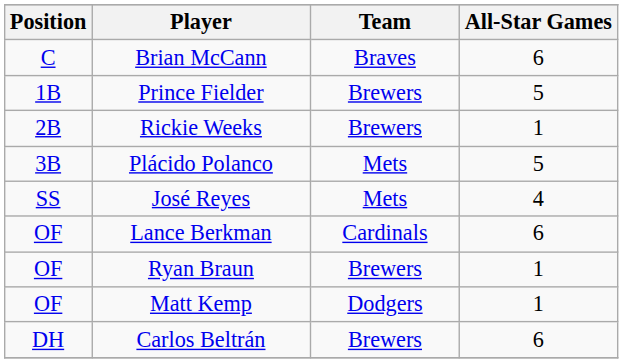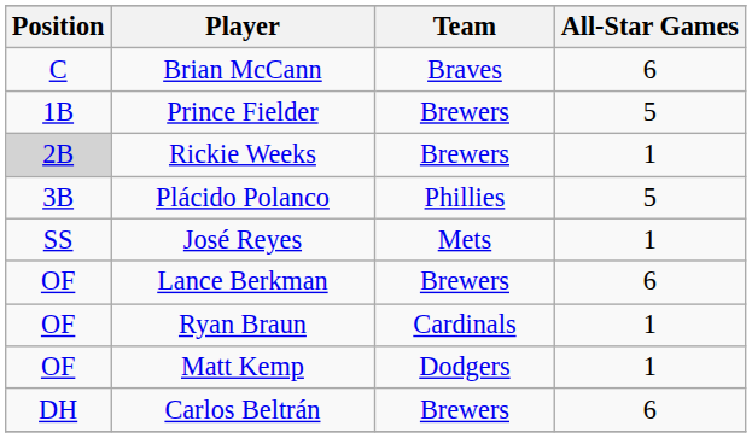Rickie Weeks | Position: no background -> lightgrey background
Plácido Polanco | Team: Mets -> Phillies
José Reyes | All-Star Games: 4 -> 1
Lance Berkman | Team: Cardinals -> Brewers
Ryan Braun | Team: Brewers -> Cardinals
